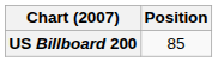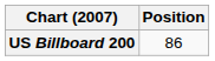US Billboard 200 | Position: 85 -> 86
